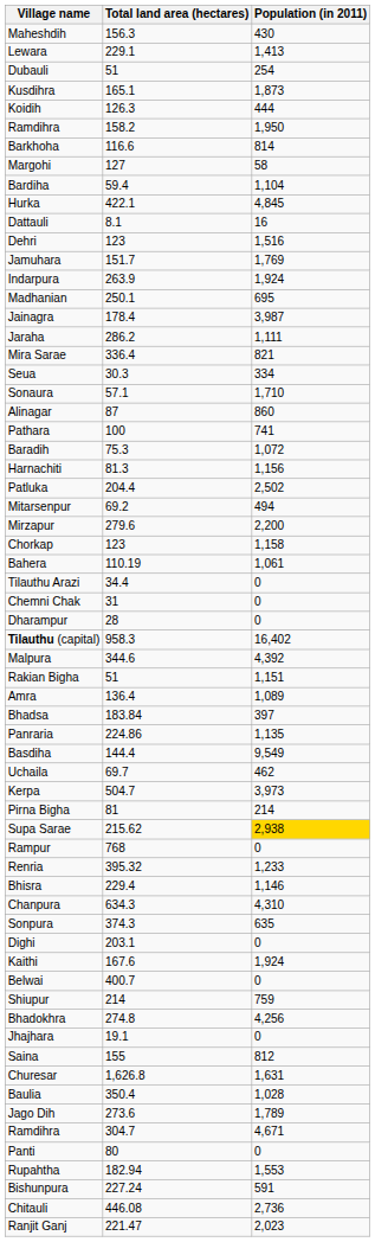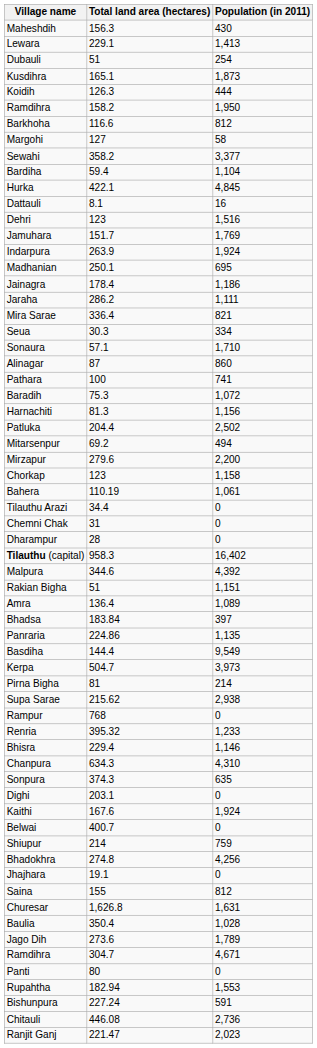Barkhoha | Population (in 2011): 814 -> 812
+ row: Sewahi | 358.2 | 3,377
Jainagra | Population (in 2011): 3,987 -> 1,186
- row: Uchaila | 69.7 | 462
Supa Sarae | Population (in 2011): gold background -> no background
